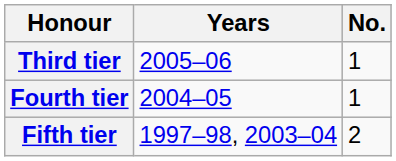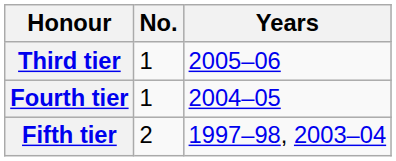columns swapped: No. <-> Years
